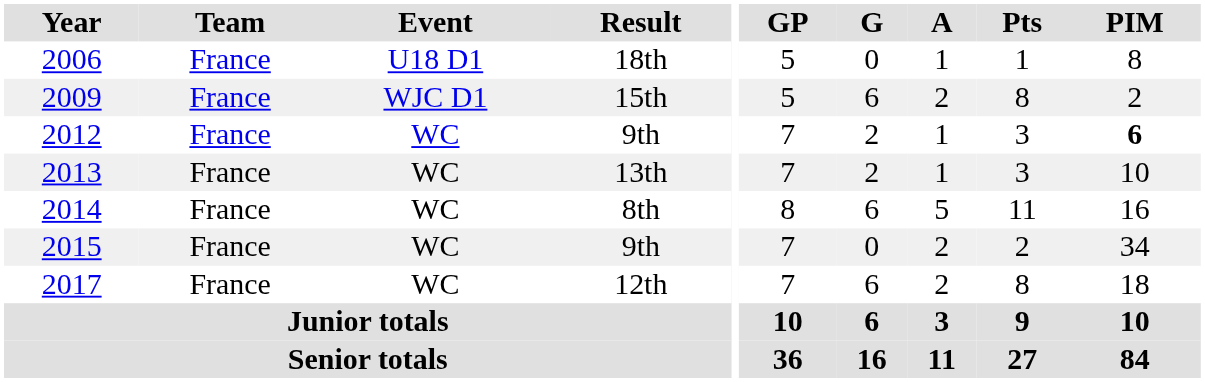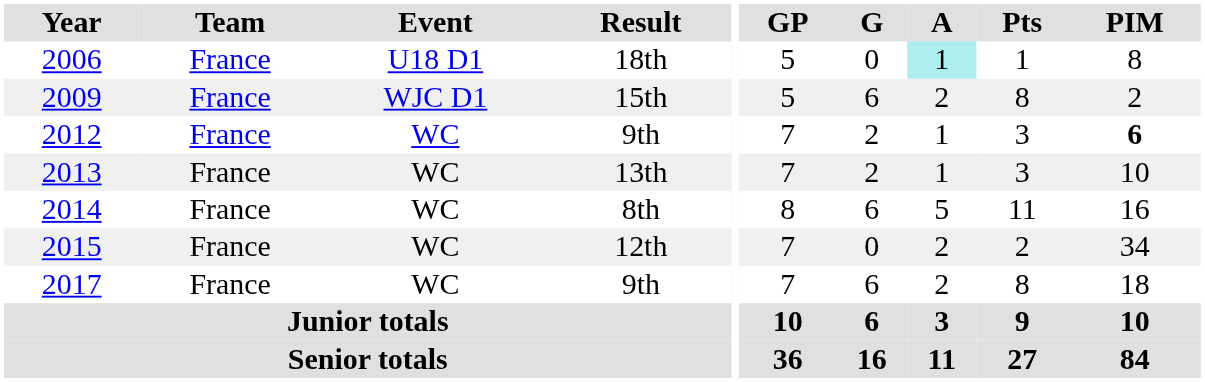2006 | A: no background -> paleturquoise background
2015 | Result: 9th -> 12th
2017 | Result: 12th -> 9th
